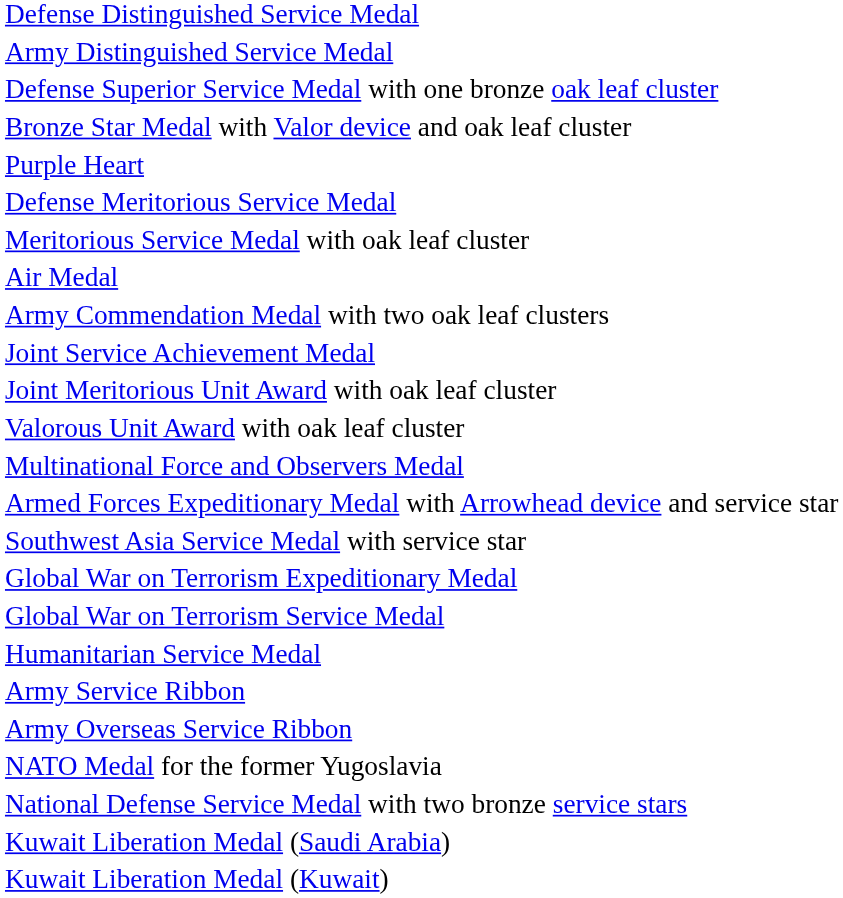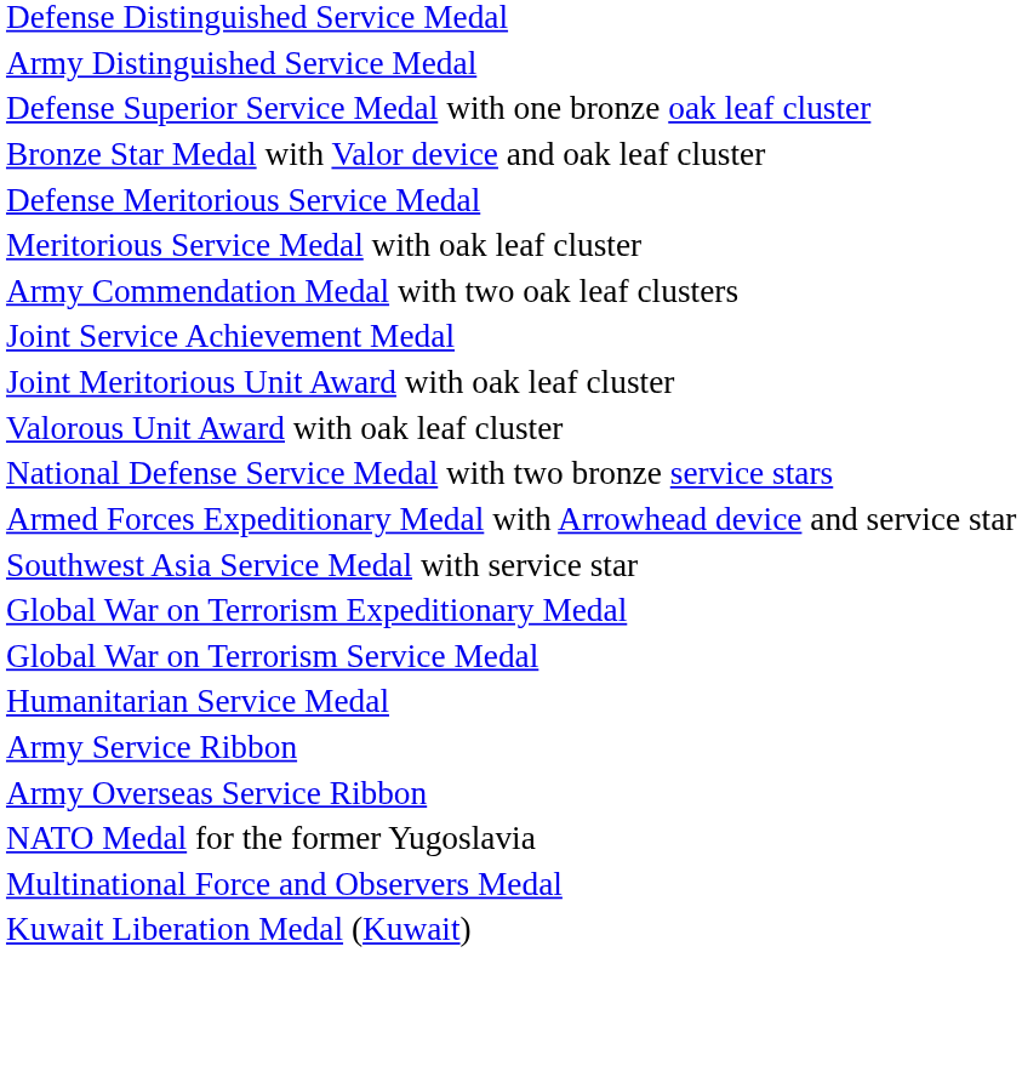- row: Purple Heart
- row: Air Medal
rows swapped: National Defense Service Medal with two bronze service stars <-> Multinational Force and Observers Medal
- row: Kuwait Liberation Medal (Saudi Arabia)
